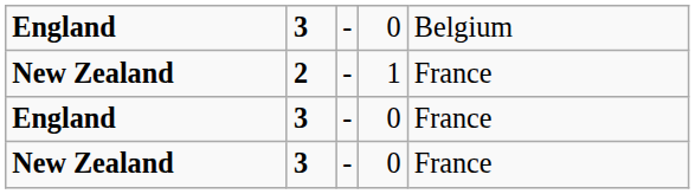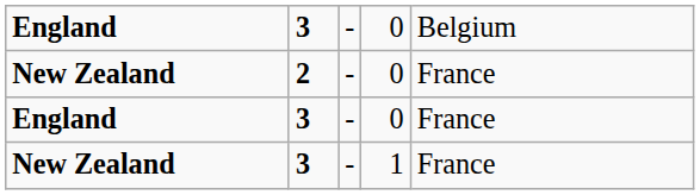New Zealand / 2 | column 4: 1 -> 0
New Zealand / 3 | column 4: 0 -> 1
